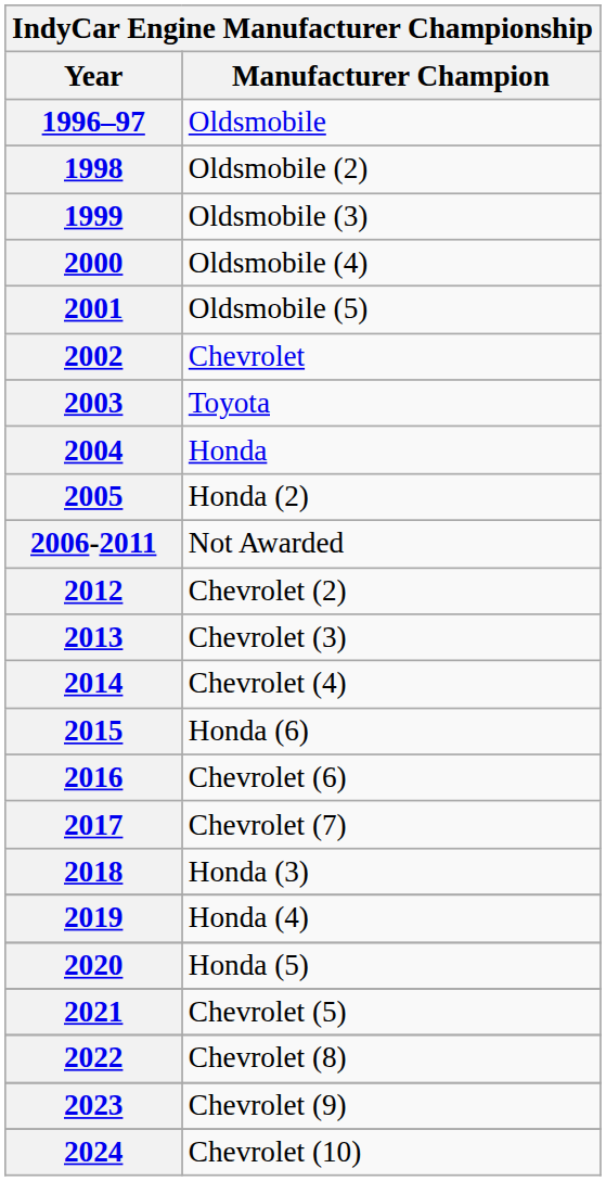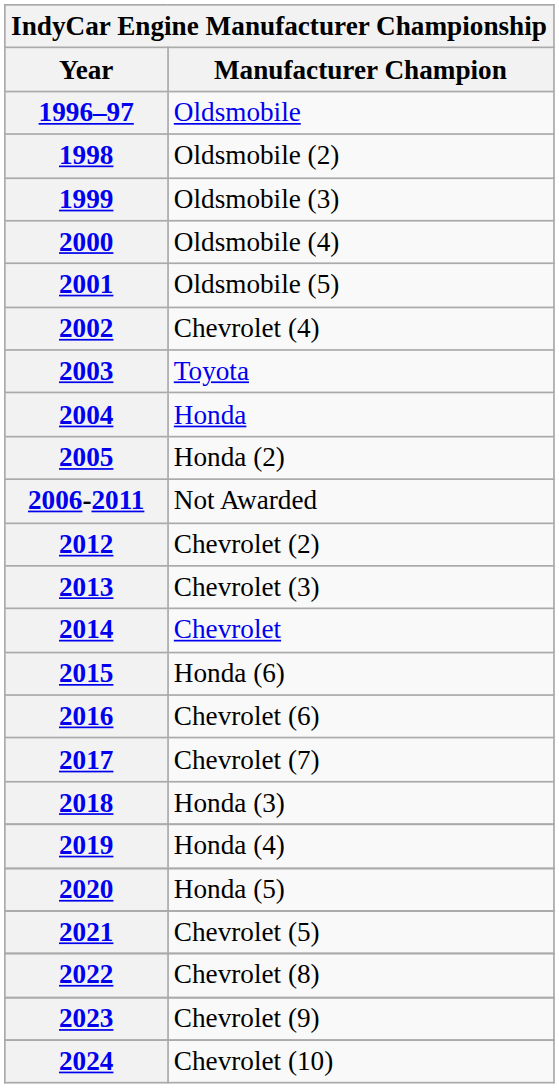2002 | column 2: Chevrolet -> Chevrolet (4)
2014 | column 2: Chevrolet (4) -> Chevrolet
